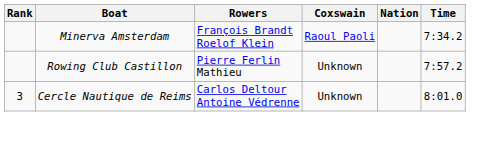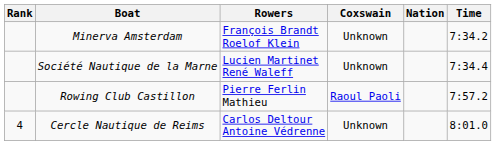Minerva Amsterdam | Coxswain: Raoul Paoli -> Unknown
+ row: Société Nautique de la Marne | Lucien Martinet René Waleff | Unknown | 7:34.4
Rowing Club Castillon | Coxswain: Unknown -> Raoul Paoli
Cercle Nautique de Reims | Rank: 3 -> 4
